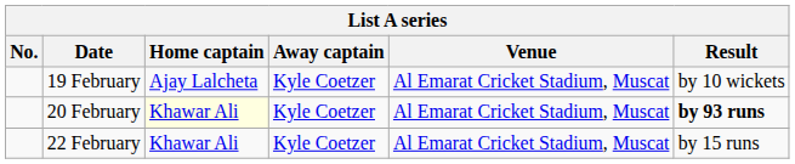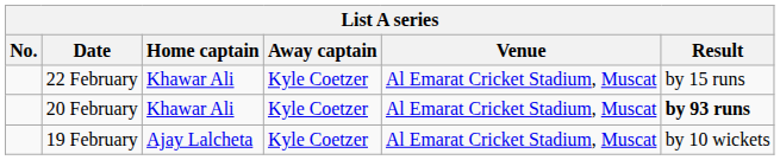rows swapped: 19 February <-> 22 February
20 February | Home captain: lightyellow background -> no background
